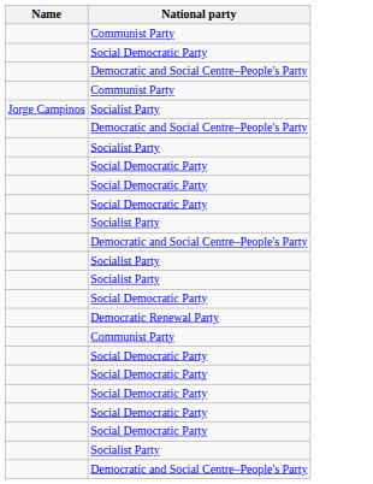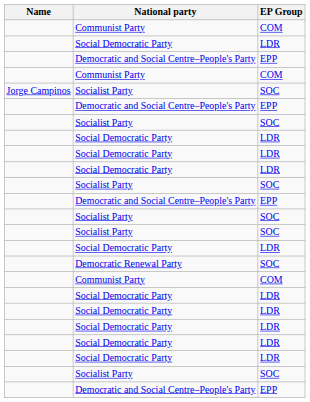+ column: EP Group | COM | LDR | EPP | COM | SOC | EPP | SOC | LDR | LDR | LDR | SOC | EPP | SOC | SOC | LDR | SOC | COM | LDR | LDR | LDR | LDR | LDR | SOC | EPP
